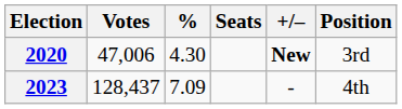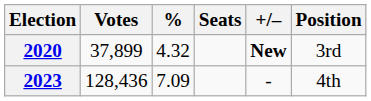2020 | Votes: 47,006 -> 37,899
2020 | %: 4.30 -> 4.32
2023 | Votes: 128,437 -> 128,436
